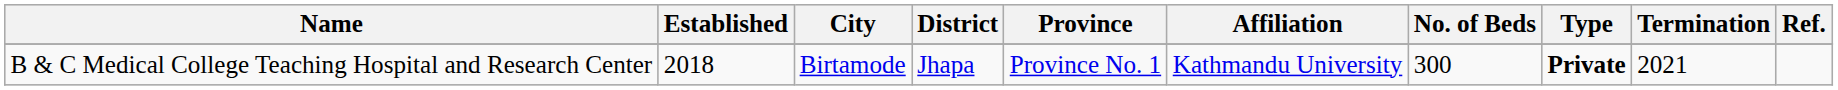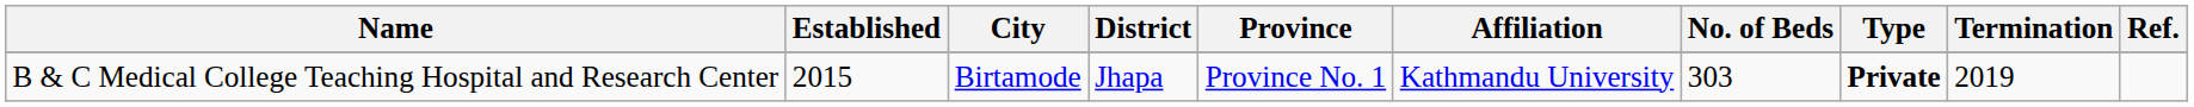B & C Medical College Teaching Hospital and Research Center | Established: 2018 -> 2015
B & C Medical College Teaching Hospital and Research Center | No. of Beds: 300 -> 303
B & C Medical College Teaching Hospital and Research Center | Termination: 2021 -> 2019
